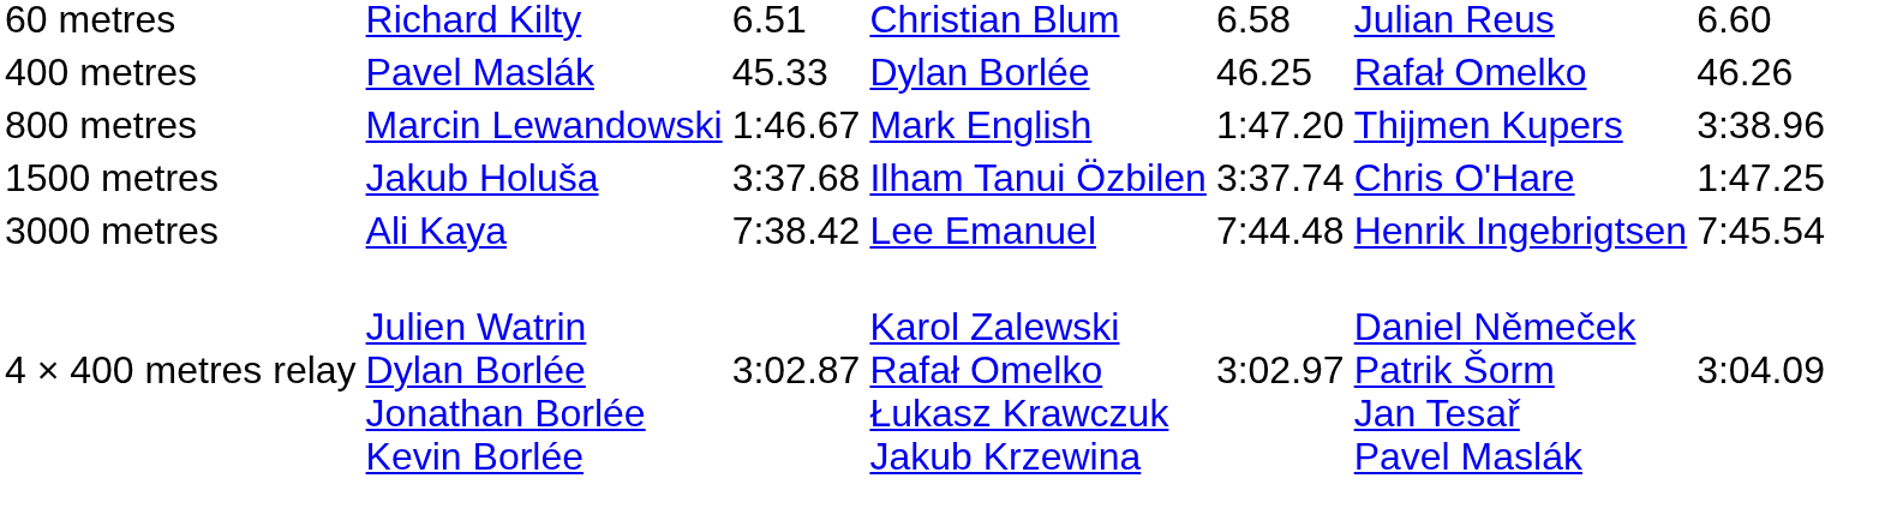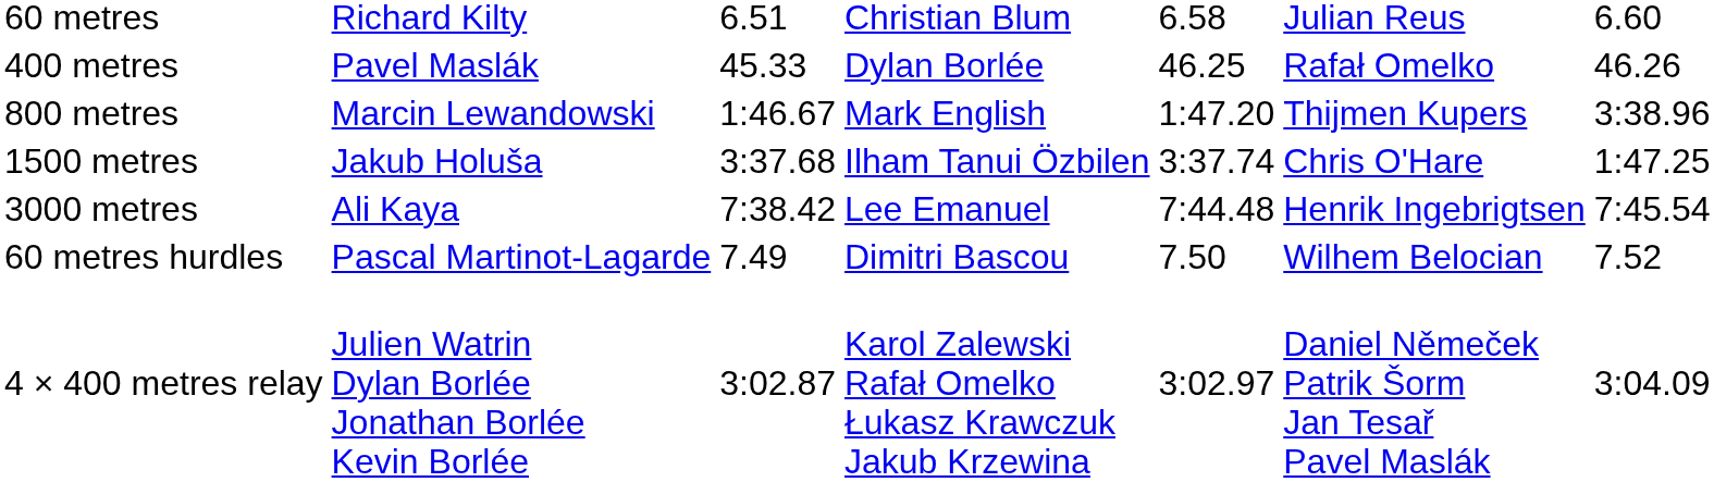+ row: 60 metres hurdles | Pascal Martinot-Lagarde | 7.49 | Dimitri Bascou | 7.50 | Wilhem Belocian | 7.52
